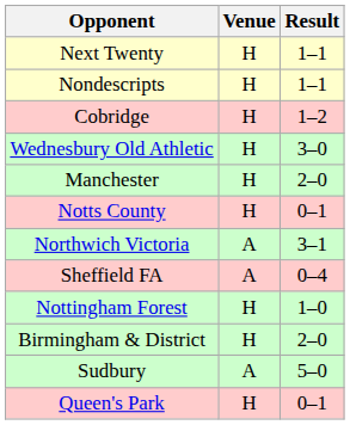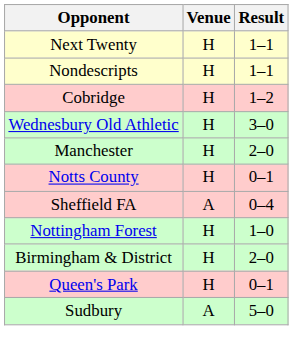- row: Northwich Victoria | A | 3–1
rows swapped: Sudbury <-> Queen's Park
